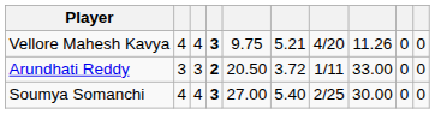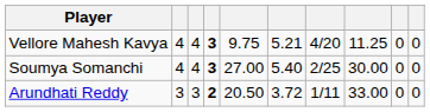Vellore Mahesh Kavya | column 8: 11.26 -> 11.25
rows swapped: Soumya Somanchi <-> Arundhati Reddy
